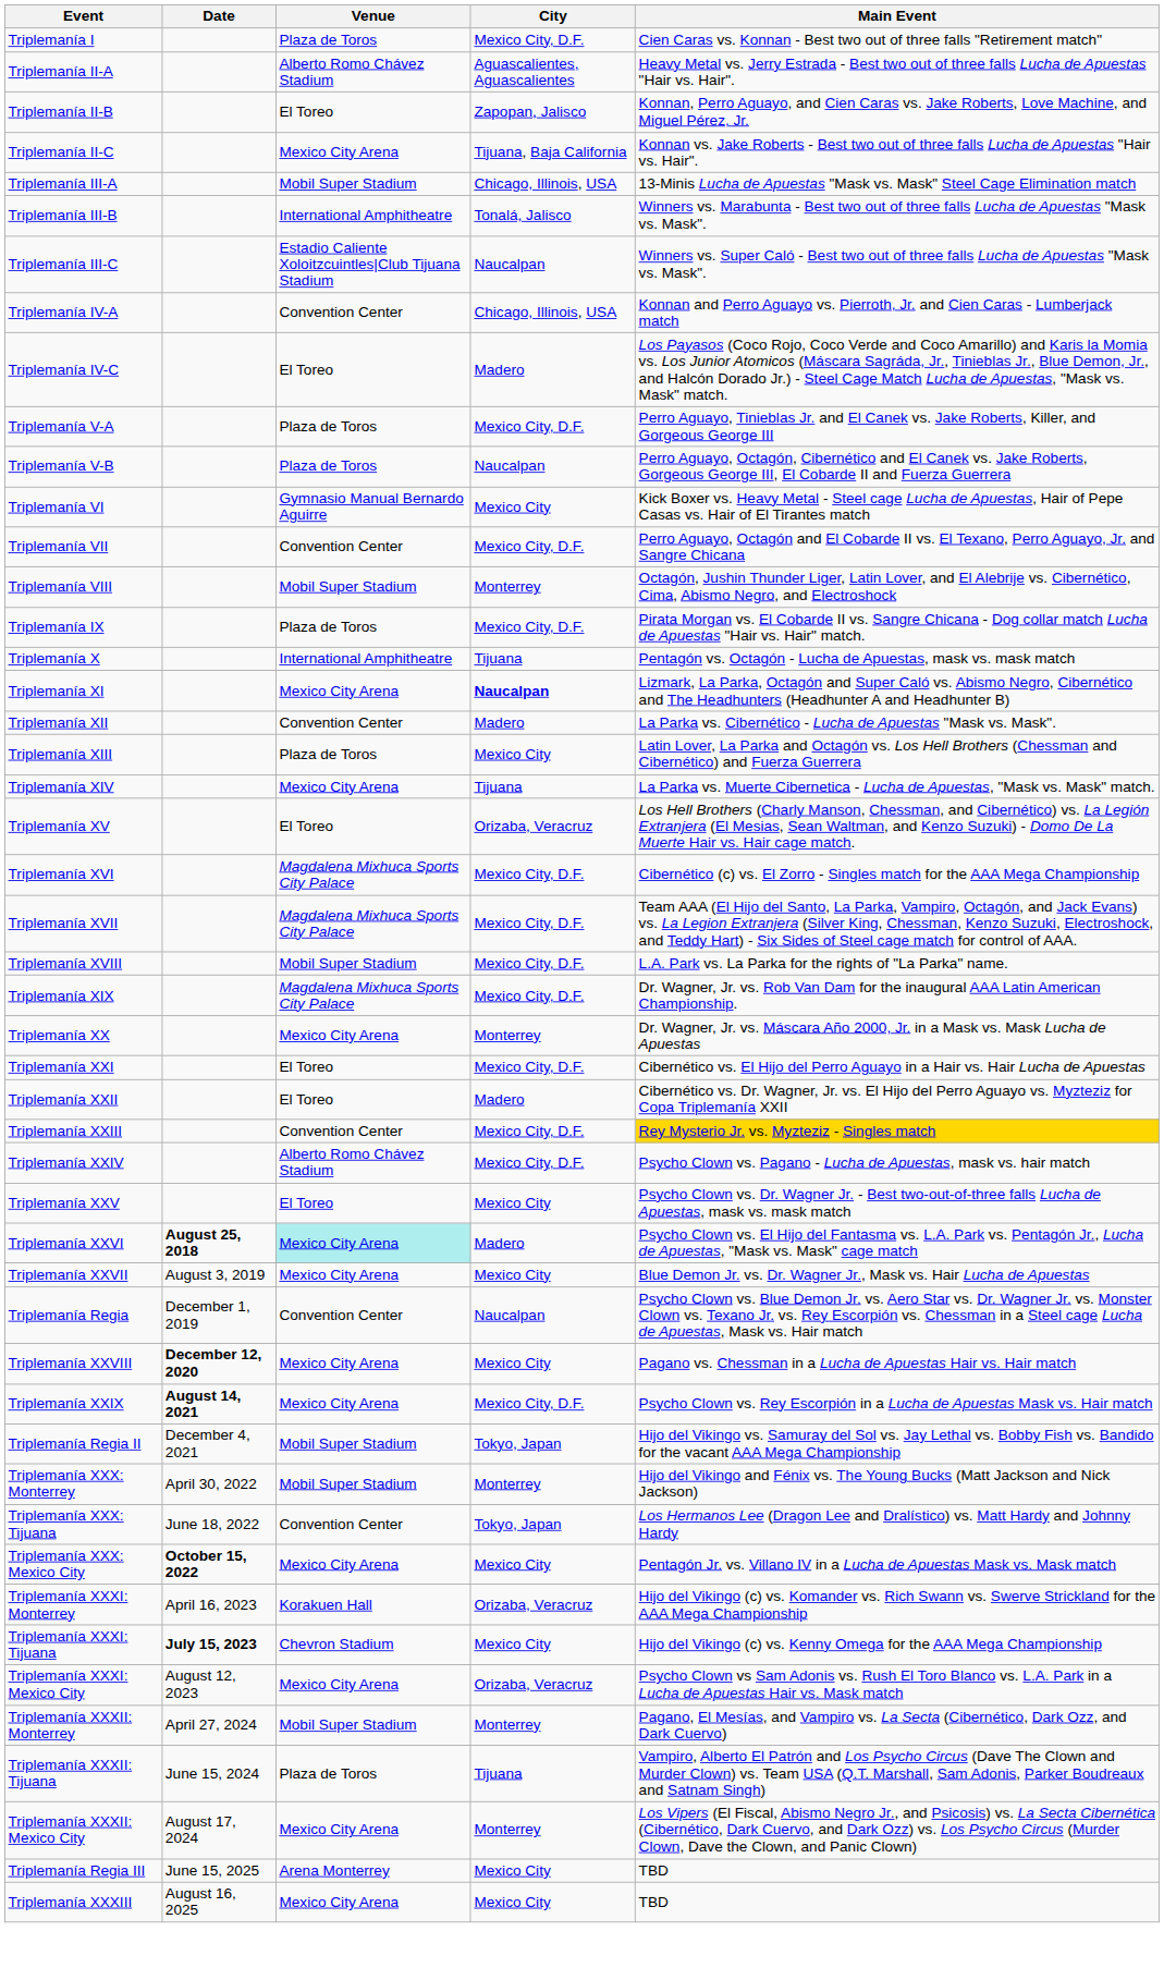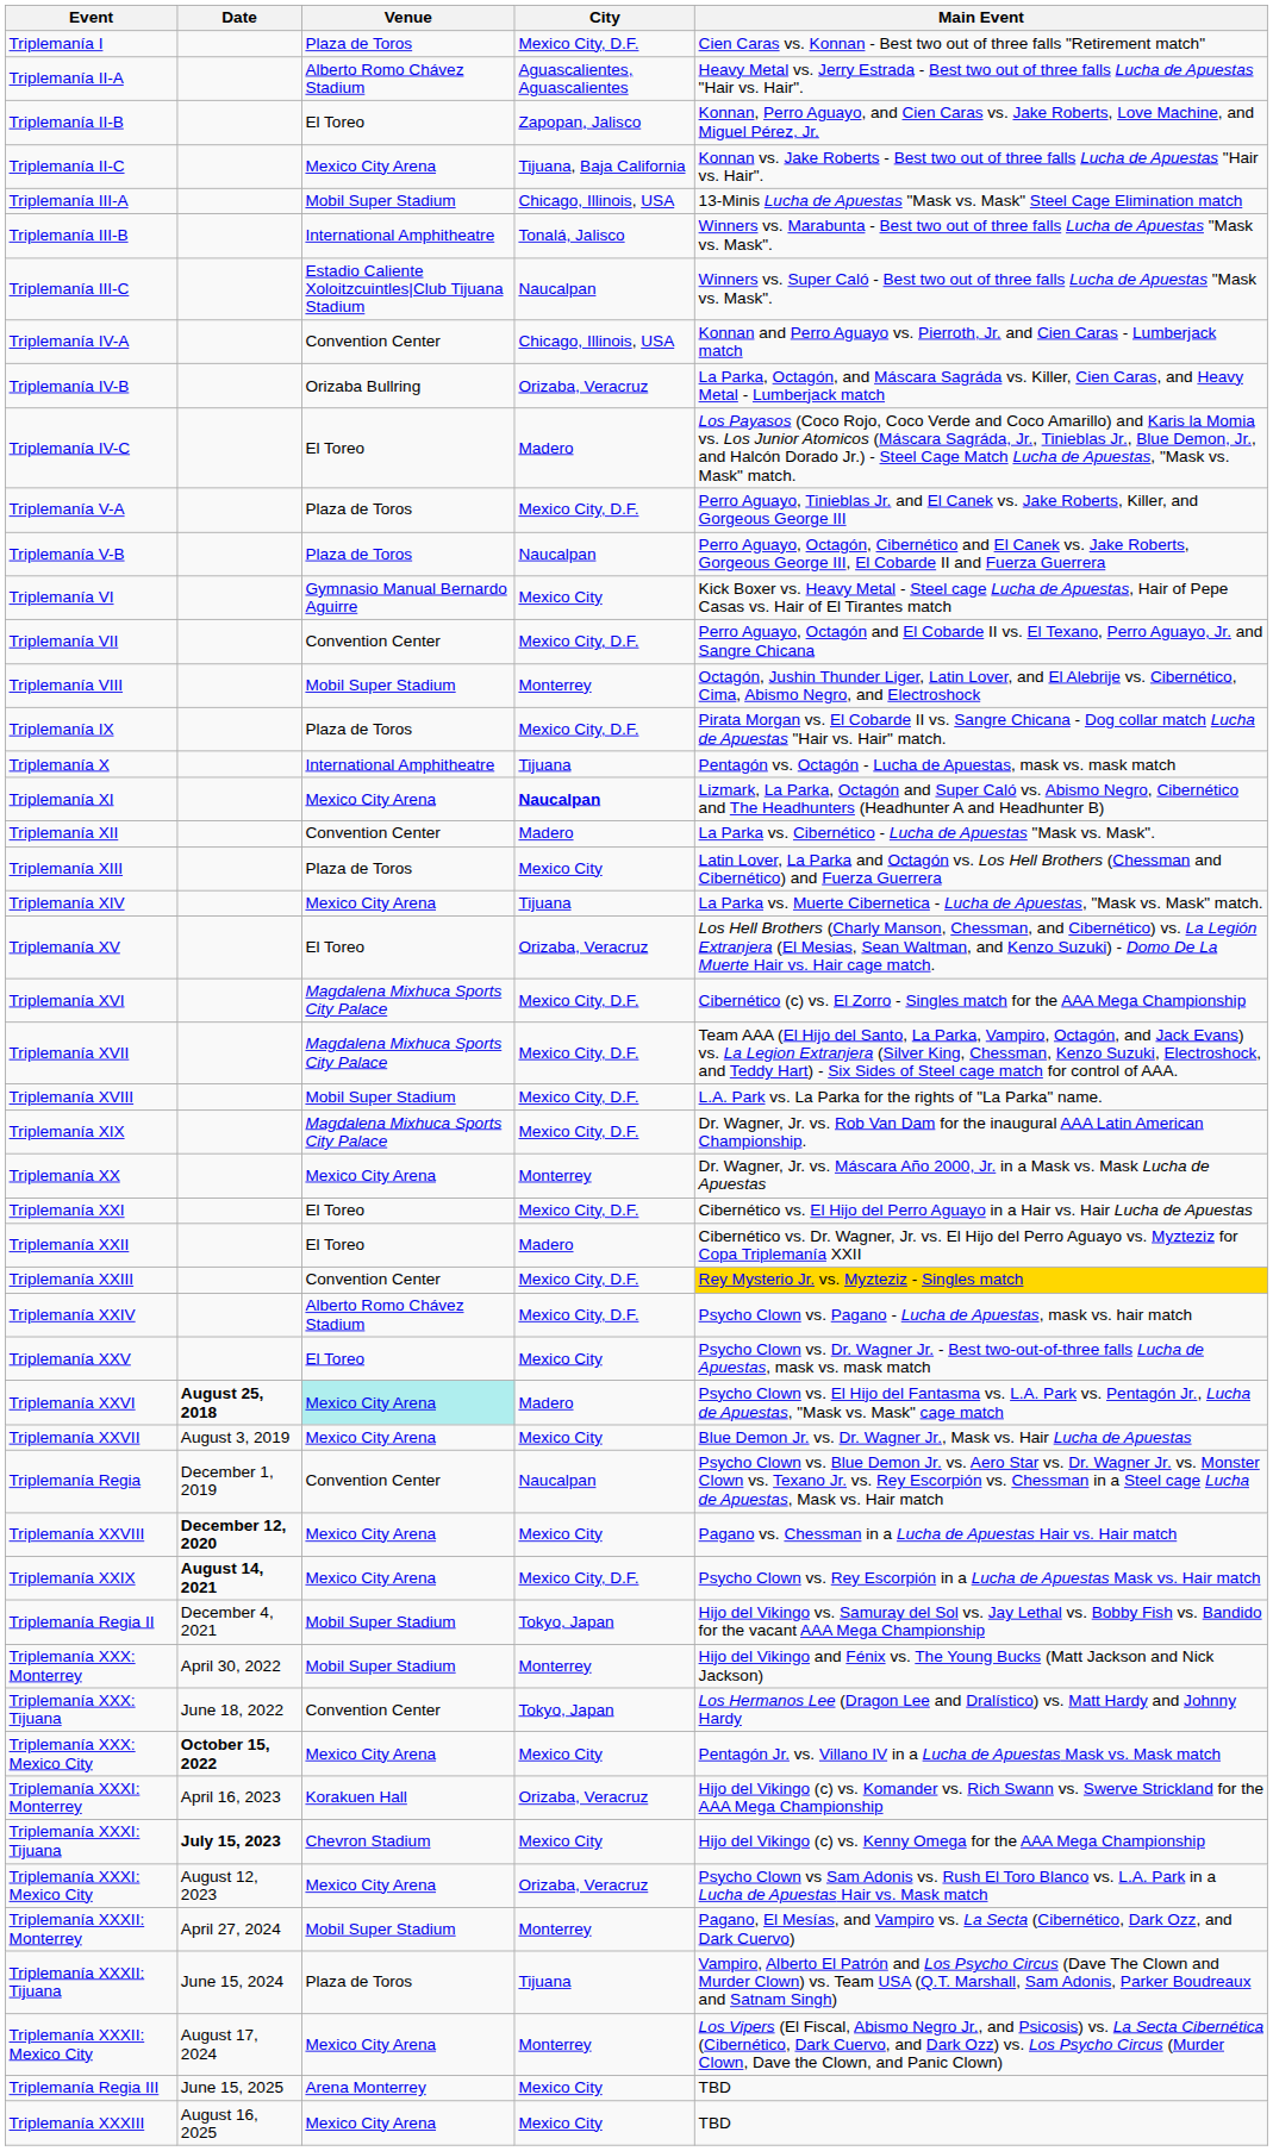+ row: Triplemanía IV-B | Orizaba Bullring | Orizaba, Veracruz | La Parka, Octagón, and Máscara Sagráda vs. Killer, Cien Caras, and Heavy Metal - Lumberjack match
